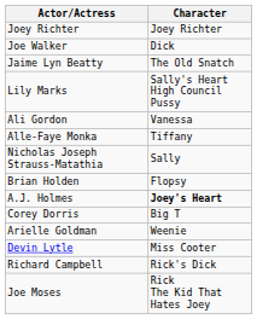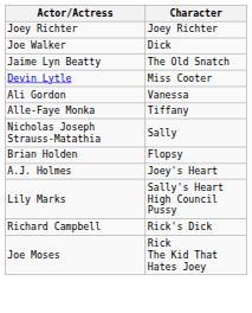rows swapped: Devin Lytle <-> Lily Marks
A.J. Holmes | Character: bold -> normal
- row: Corey Dorris | Big T
- row: Arielle Goldman | Weenie
